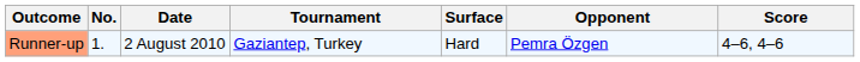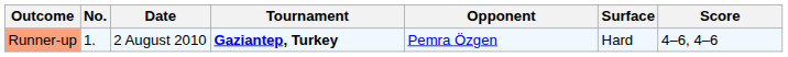columns swapped: Surface <-> Opponent
Runner-up | Tournament: normal -> bold
